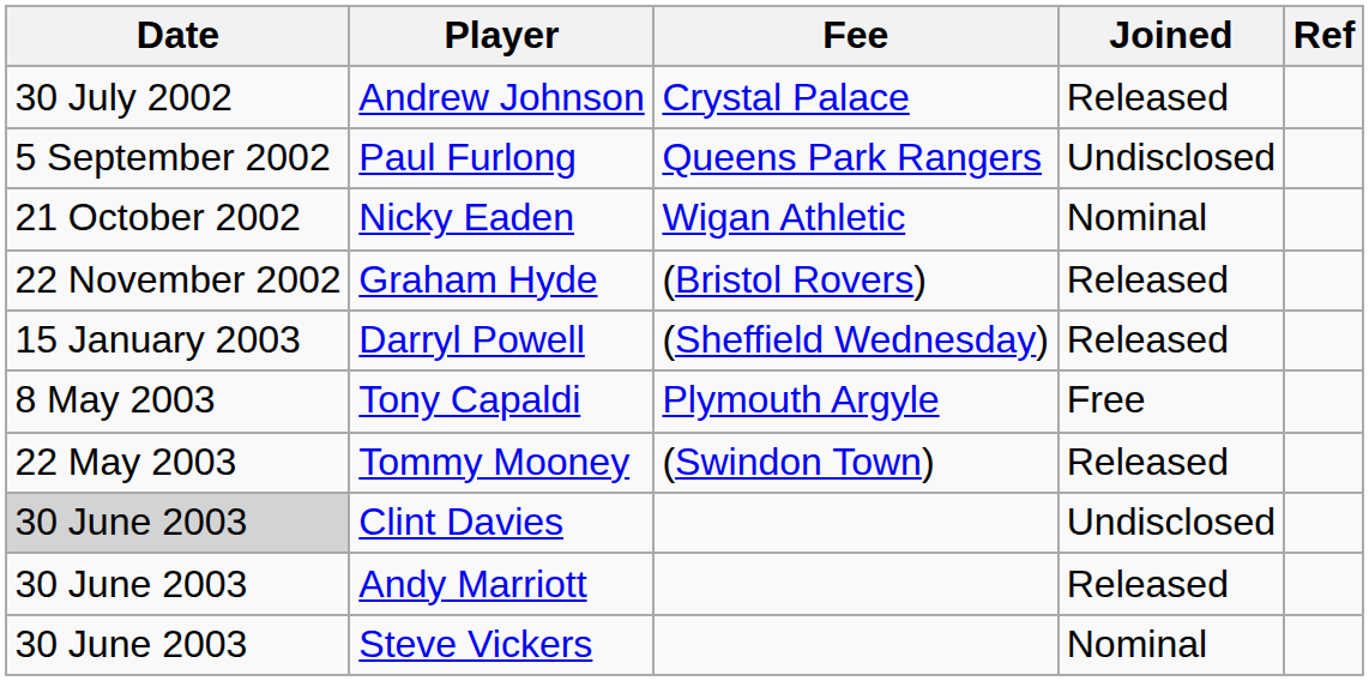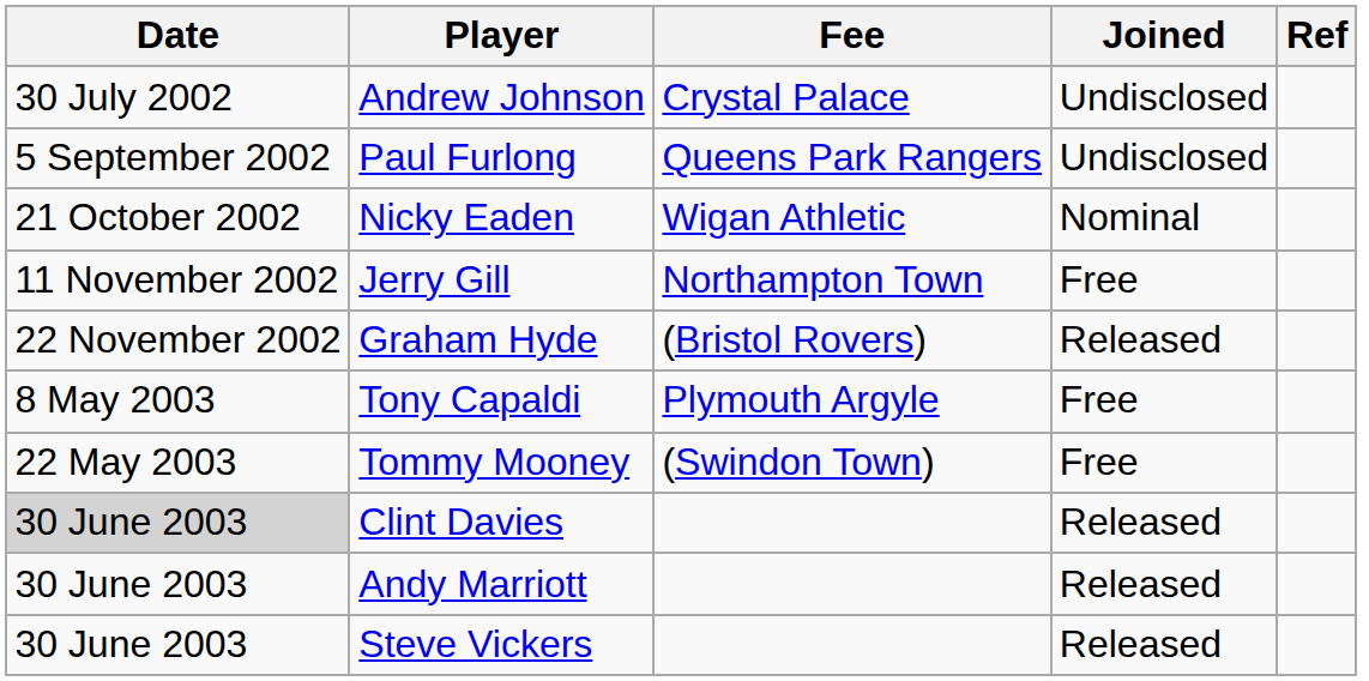Andrew Johnson | Joined: Released -> Undisclosed
+ row: 11 November 2002 | Jerry Gill | Northampton Town | Free
- row: 15 January 2003 | Darryl Powell | (Sheffield Wednesday) | Released
Tommy Mooney | Joined: Released -> Free
Clint Davies | Joined: Undisclosed -> Released
Steve Vickers | Joined: Nominal -> Released
